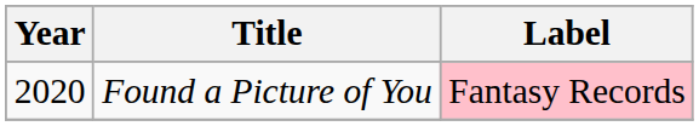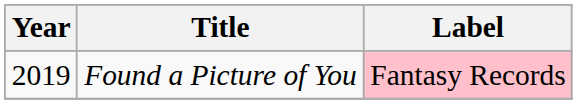Found a Picture of You | Year: 2020 -> 2019
